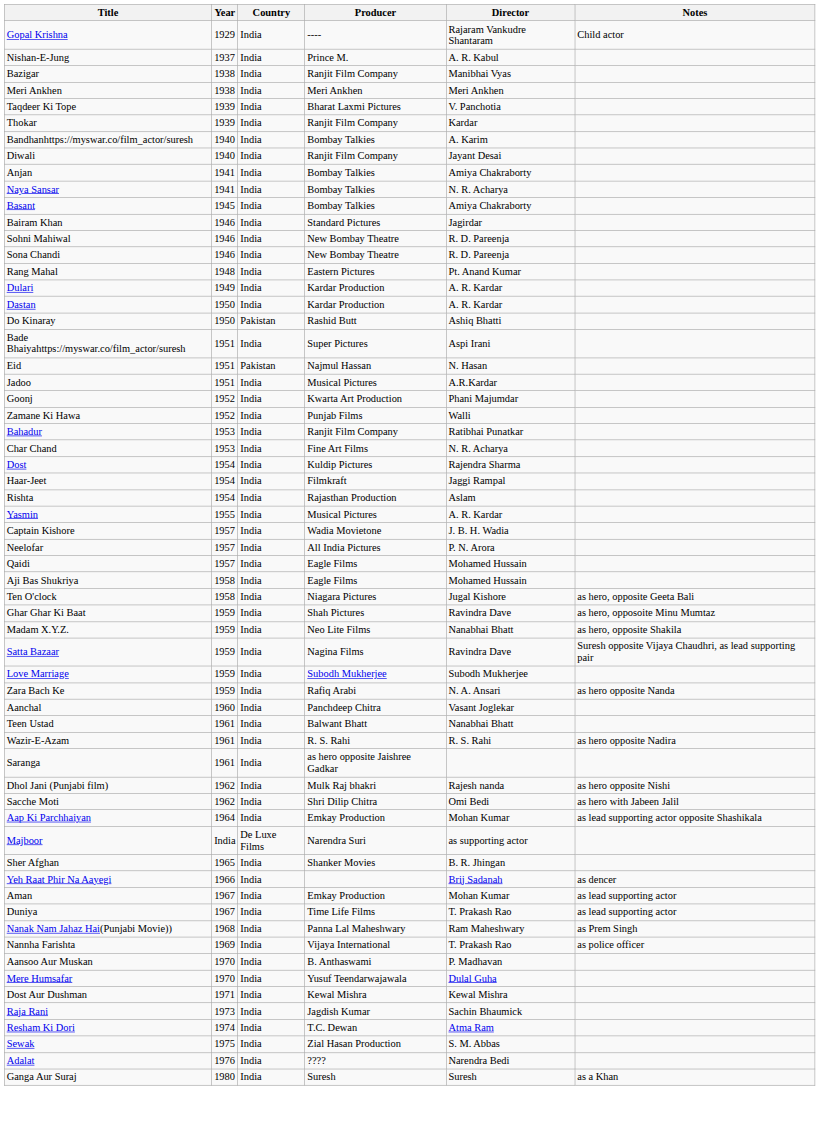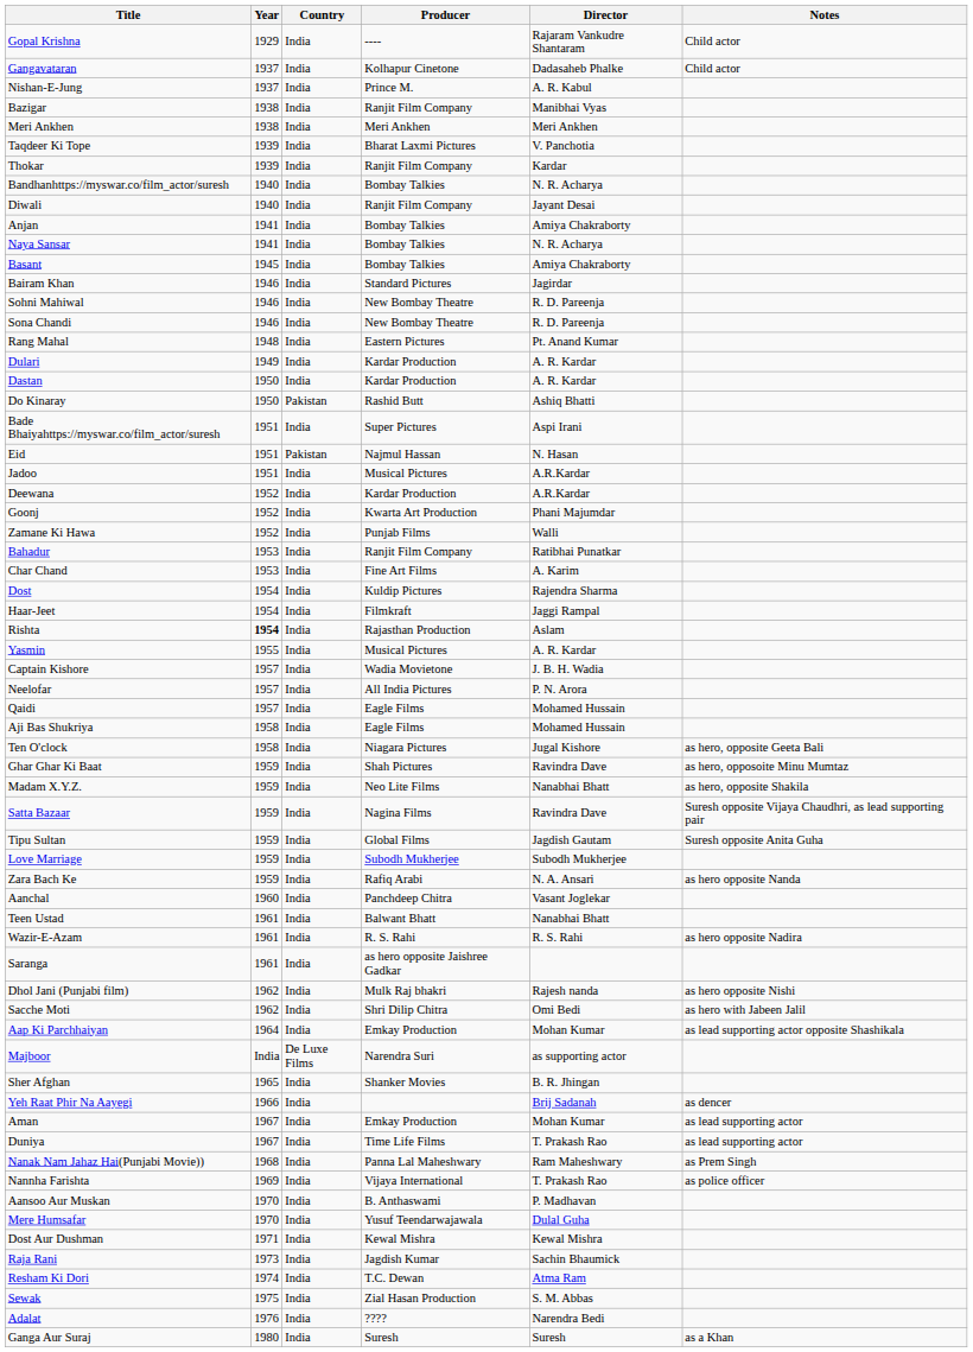+ row: Gangavataran | 1937 | India | Kolhapur Cinetone | Dadasaheb Phalke | Child actor
Bandhanhttps://myswar.co/film_actor/suresh | Director: A. Karim -> N. R. Acharya
+ row: Deewana | 1952 | India | Kardar Production | A.R.Kardar
Char Chand | Director: N. R. Acharya -> A. Karim
Rishta | Year: normal -> bold
+ row: Tipu Sultan | 1959 | India | Global Films | Jagdish Gautam | Suresh opposite Anita Guha
